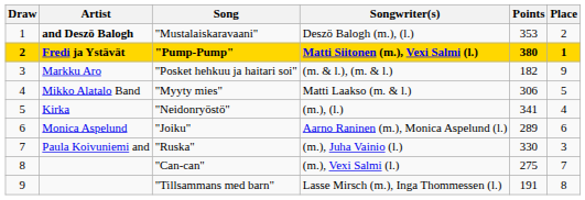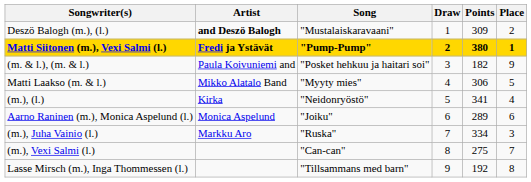columns swapped: Draw <-> Songwriter(s)
"Mustalaiskaravaani" | Points: 353 -> 309
"Posket hehkuu ja haitari soi" | Artist: Markku Aro -> Paula Koivuniemi and
"Ruska" | Artist: Paula Koivuniemi and -> Markku Aro
"Ruska" | Points: 330 -> 334
"Tillsammans med barn" | Points: 191 -> 192
